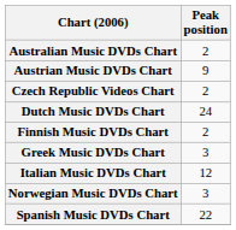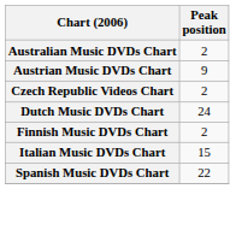- row: Greek Music DVDs Chart | 3
Italian Music DVDs Chart | Peak position: 12 -> 15
- row: Norwegian Music DVDs Chart | 3
